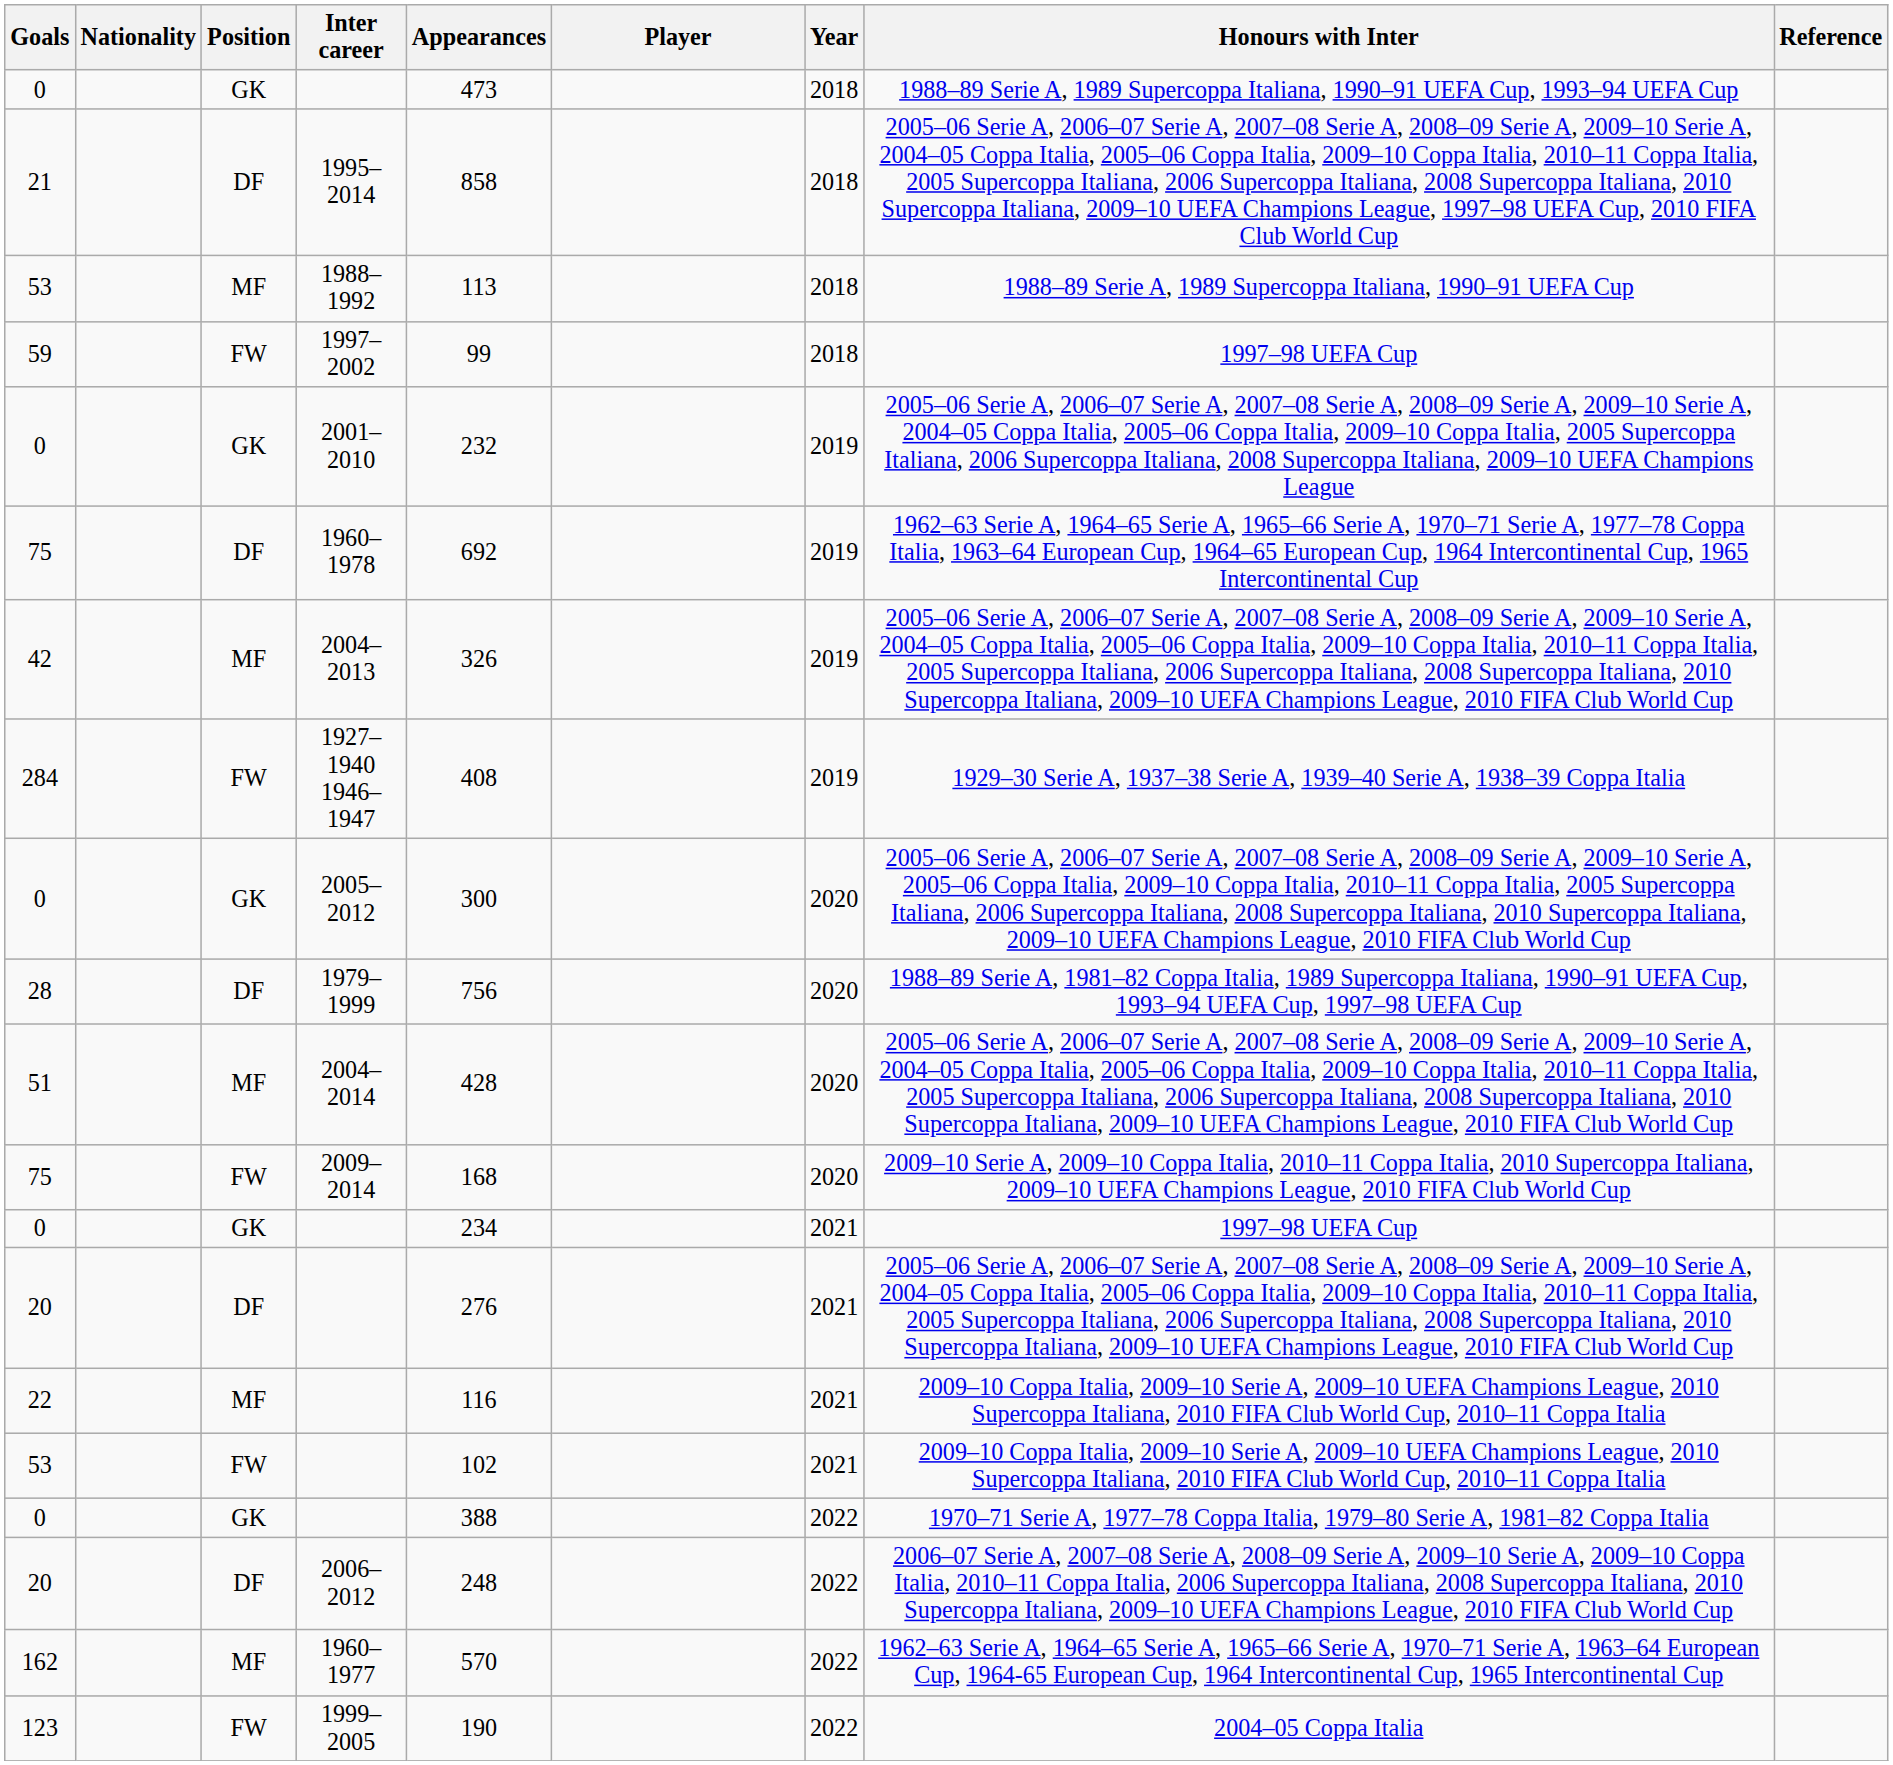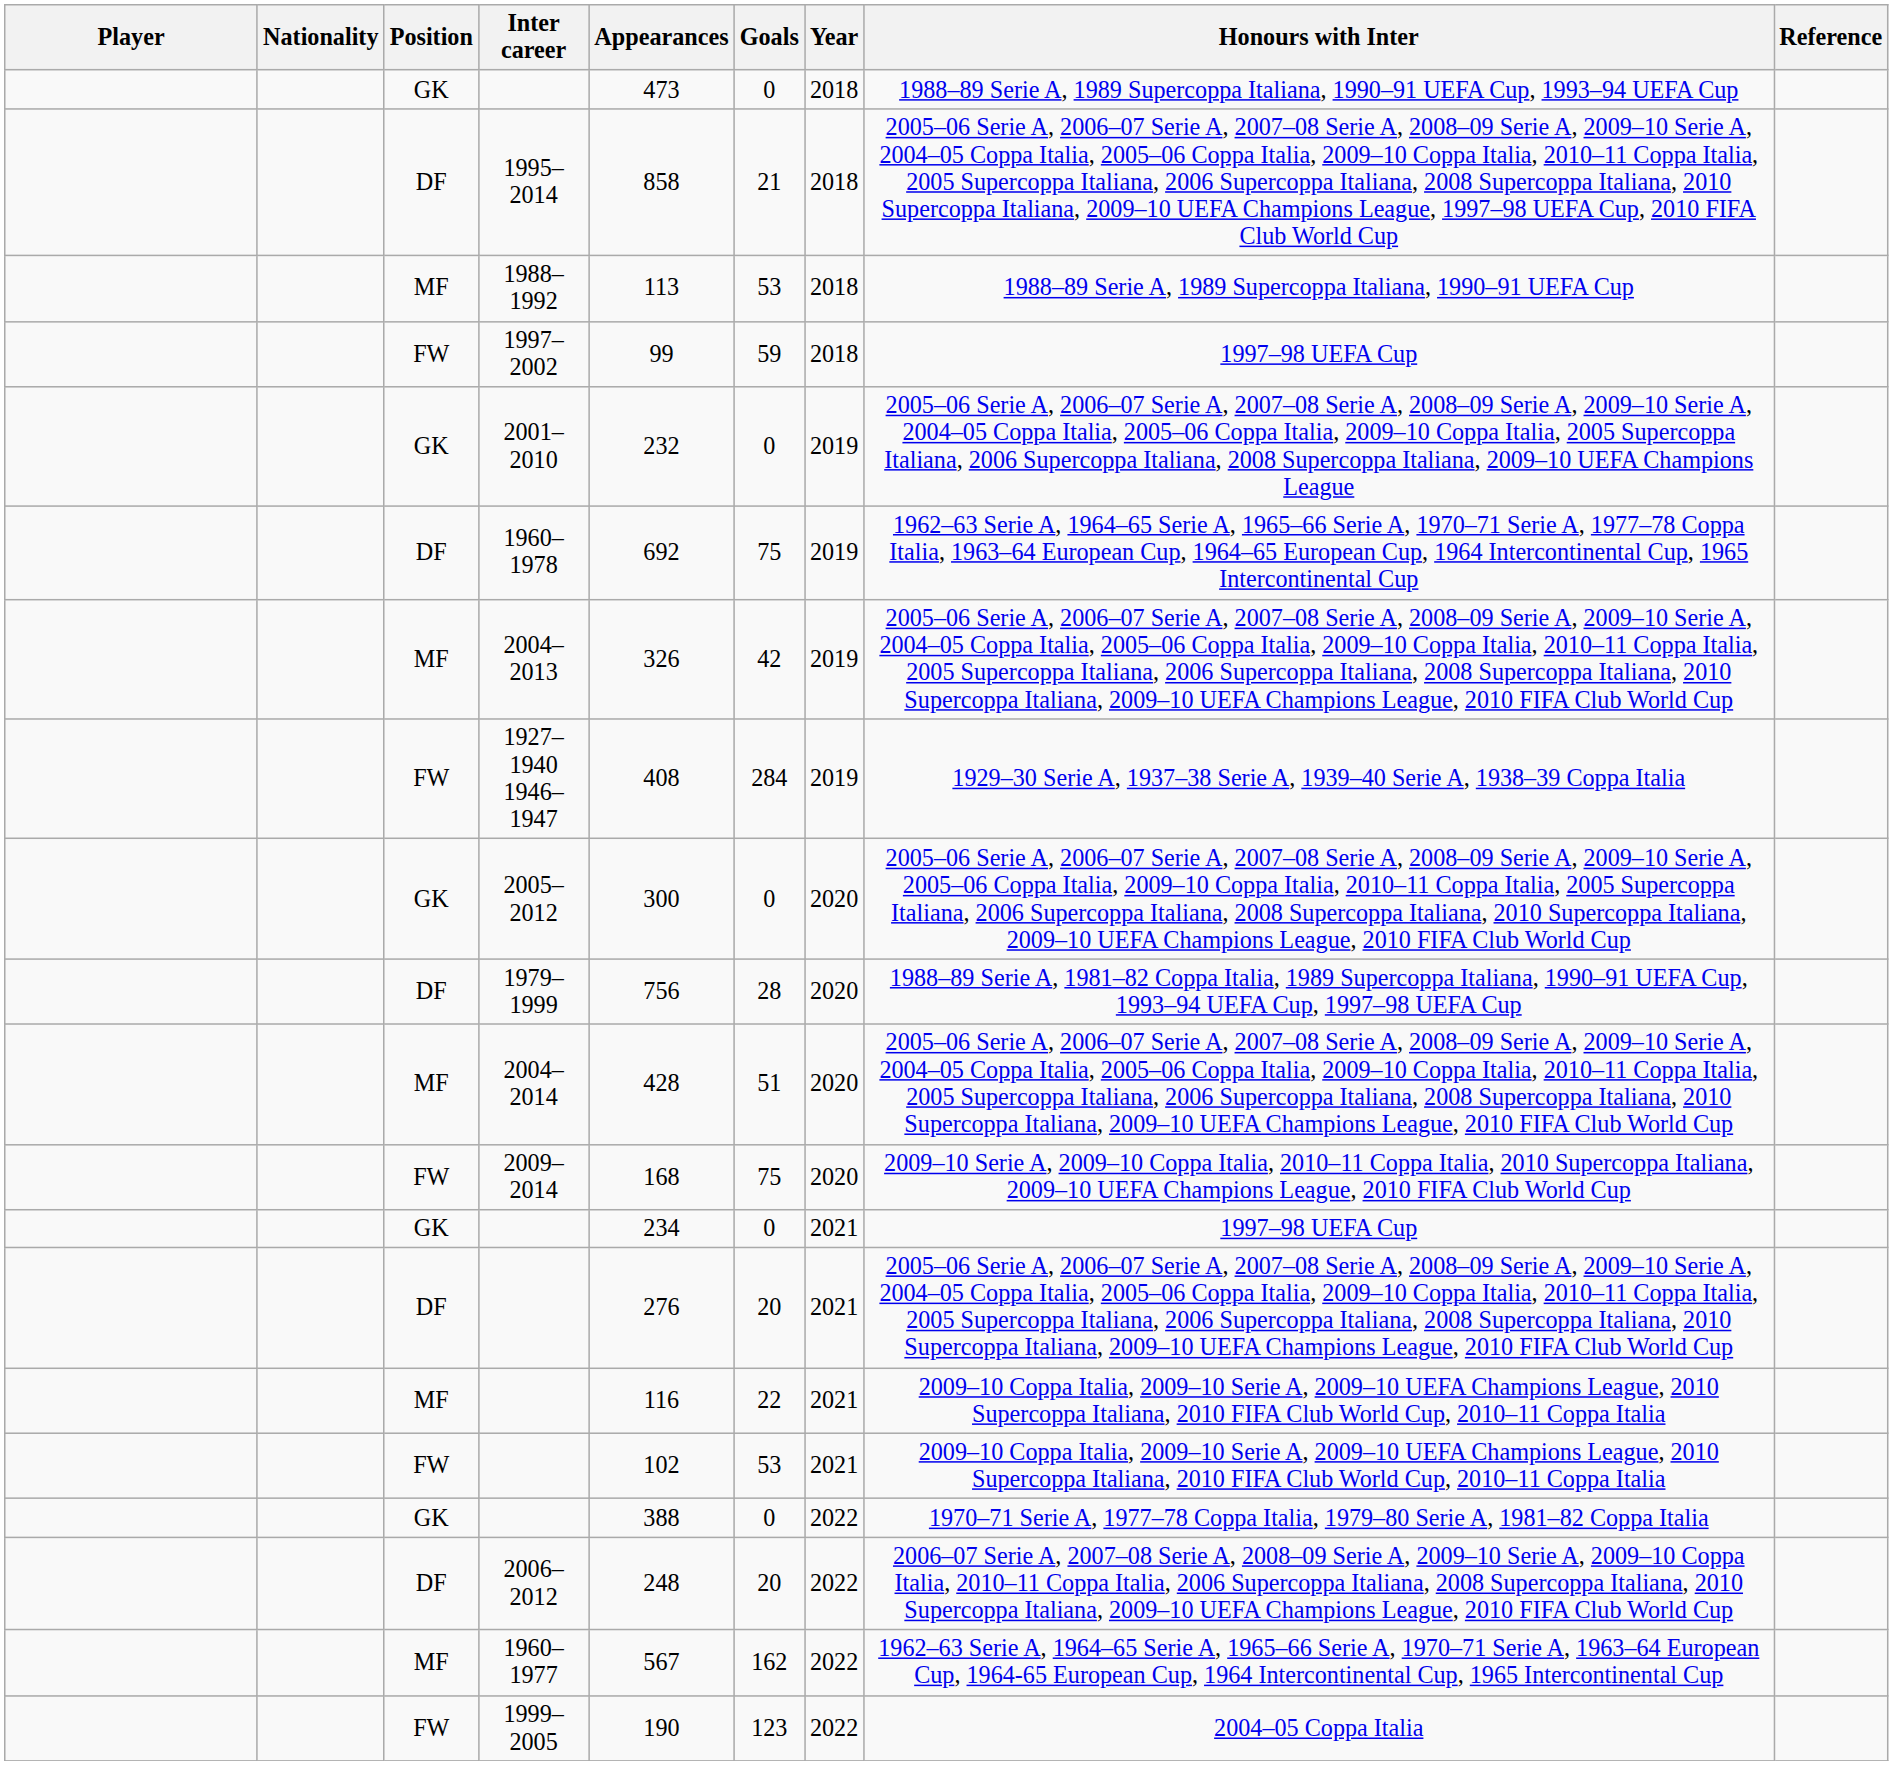columns swapped: Player <-> Goals
1960–1977 | Appearances: 570 -> 567
